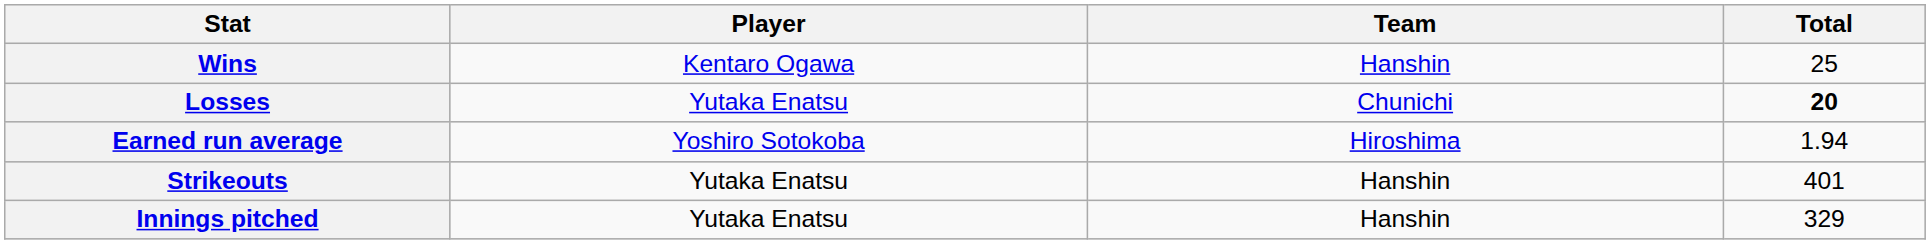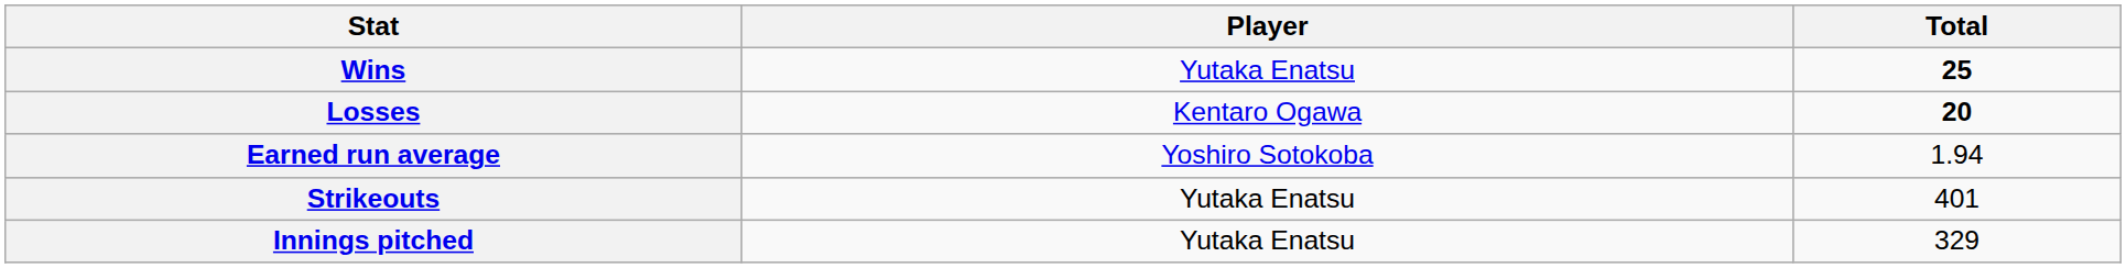- column: Team | Hanshin | Chunichi | Hiroshima | Hanshin | Hanshin
Wins | Player: Kentaro Ogawa -> Yutaka Enatsu
Wins | Total: normal -> bold
Losses | Player: Yutaka Enatsu -> Kentaro Ogawa
